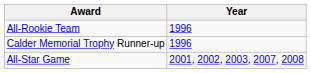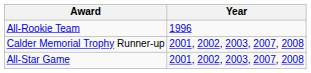Calder Memorial Trophy Runner-up | Year: 1996 -> 2001, 2002, 2003, 2007, 2008
